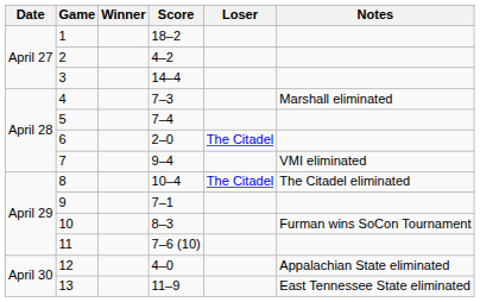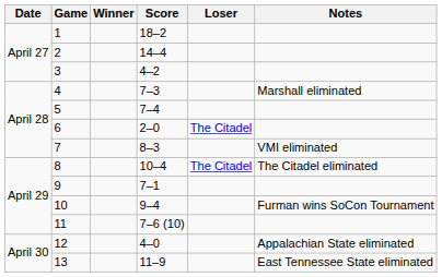2 | Score: 4–2 -> 14–4
3 | Score: 14–4 -> 4–2
7 | Score: 9–4 -> 8–3
10 | Score: 8–3 -> 9–4
